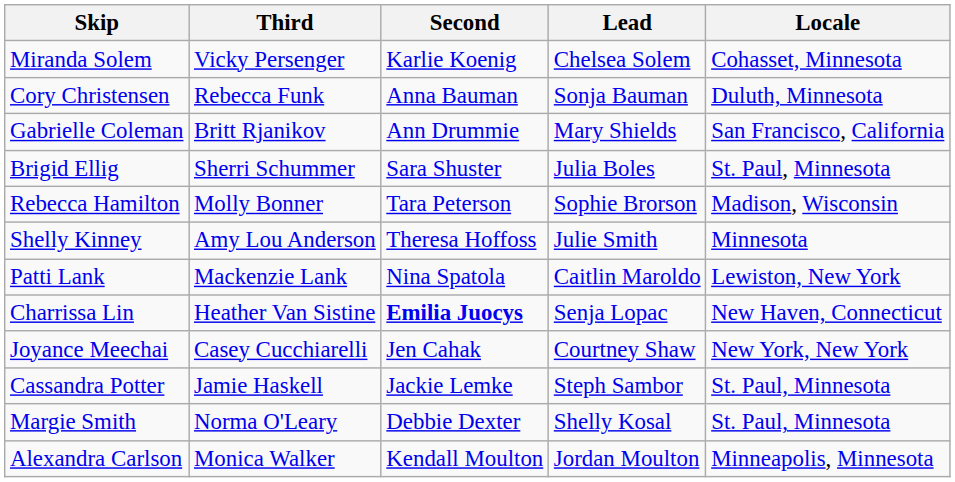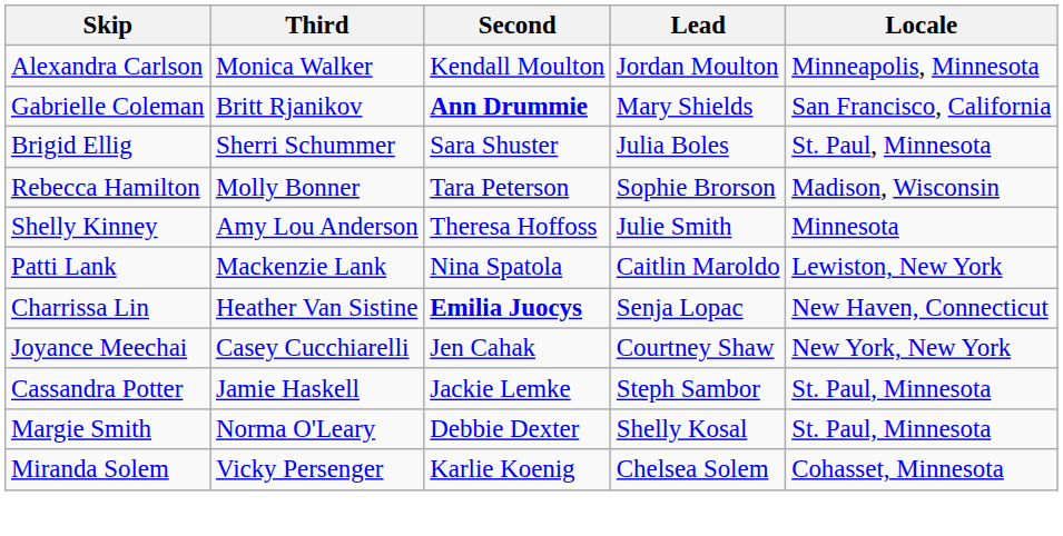rows swapped: Alexandra Carlson <-> Miranda Solem
- row: Cory Christensen | Rebecca Funk | Anna Bauman | Sonja Bauman | Duluth, Minnesota
Gabrielle Coleman | Second: normal -> bold
